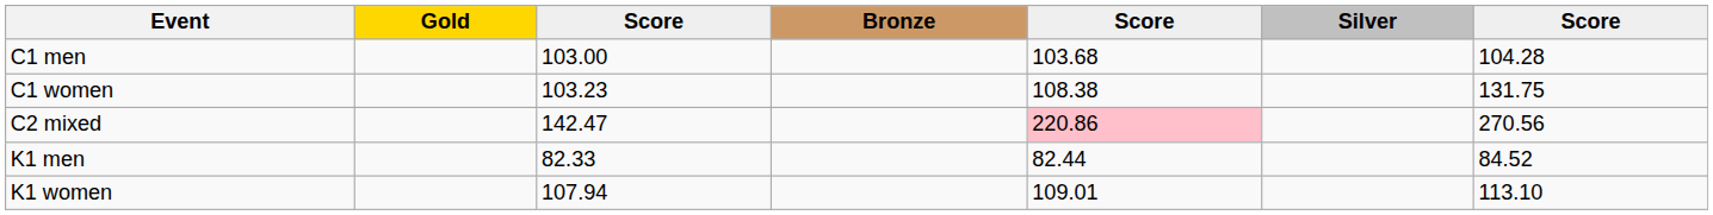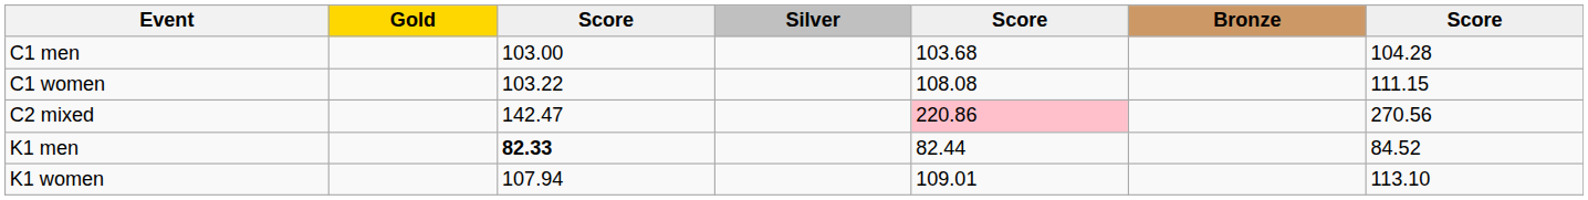columns swapped: Silver <-> Bronze
C1 women | column 3: 103.23 -> 103.22
C1 women | column 5: 108.38 -> 108.08
C1 women | column 7: 131.75 -> 111.15
K1 men | column 3: normal -> bold
